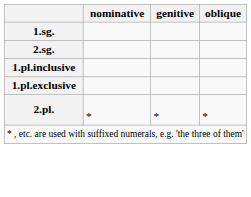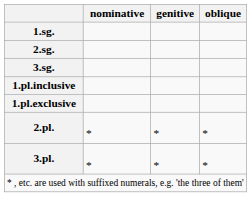+ row: 3.sg.
+ row: 3.pl. | * | * | *
